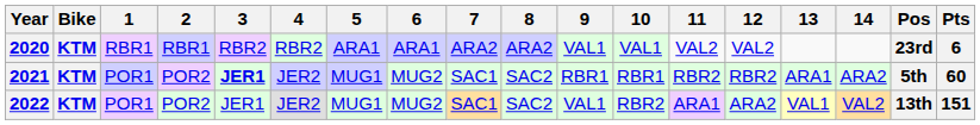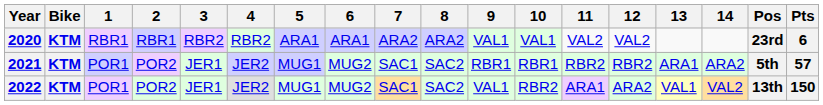2021 | 3: bold -> normal
2021 | Pts: 60 -> 57
2022 | Pts: 151 -> 150
